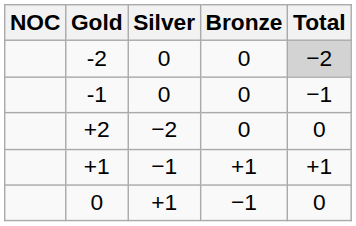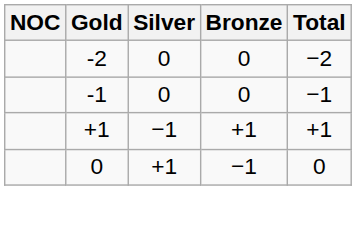-2 | Total: lightgrey background -> no background
- row: +2 | −2 | 0 | 0
